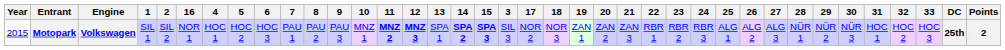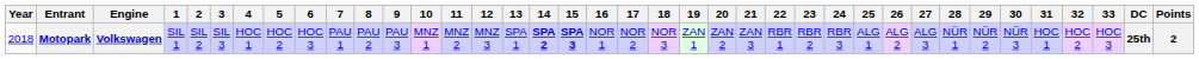columns swapped: 3 <-> 16
Motopark | Year: 2015 -> 2018
Motopark | 11: bold -> normal
Motopark | 12: bold -> normal
